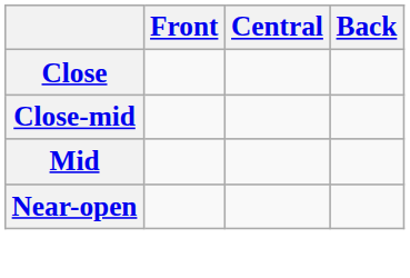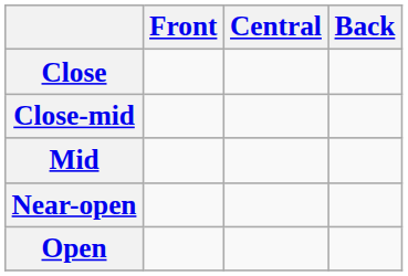+ row: Open
